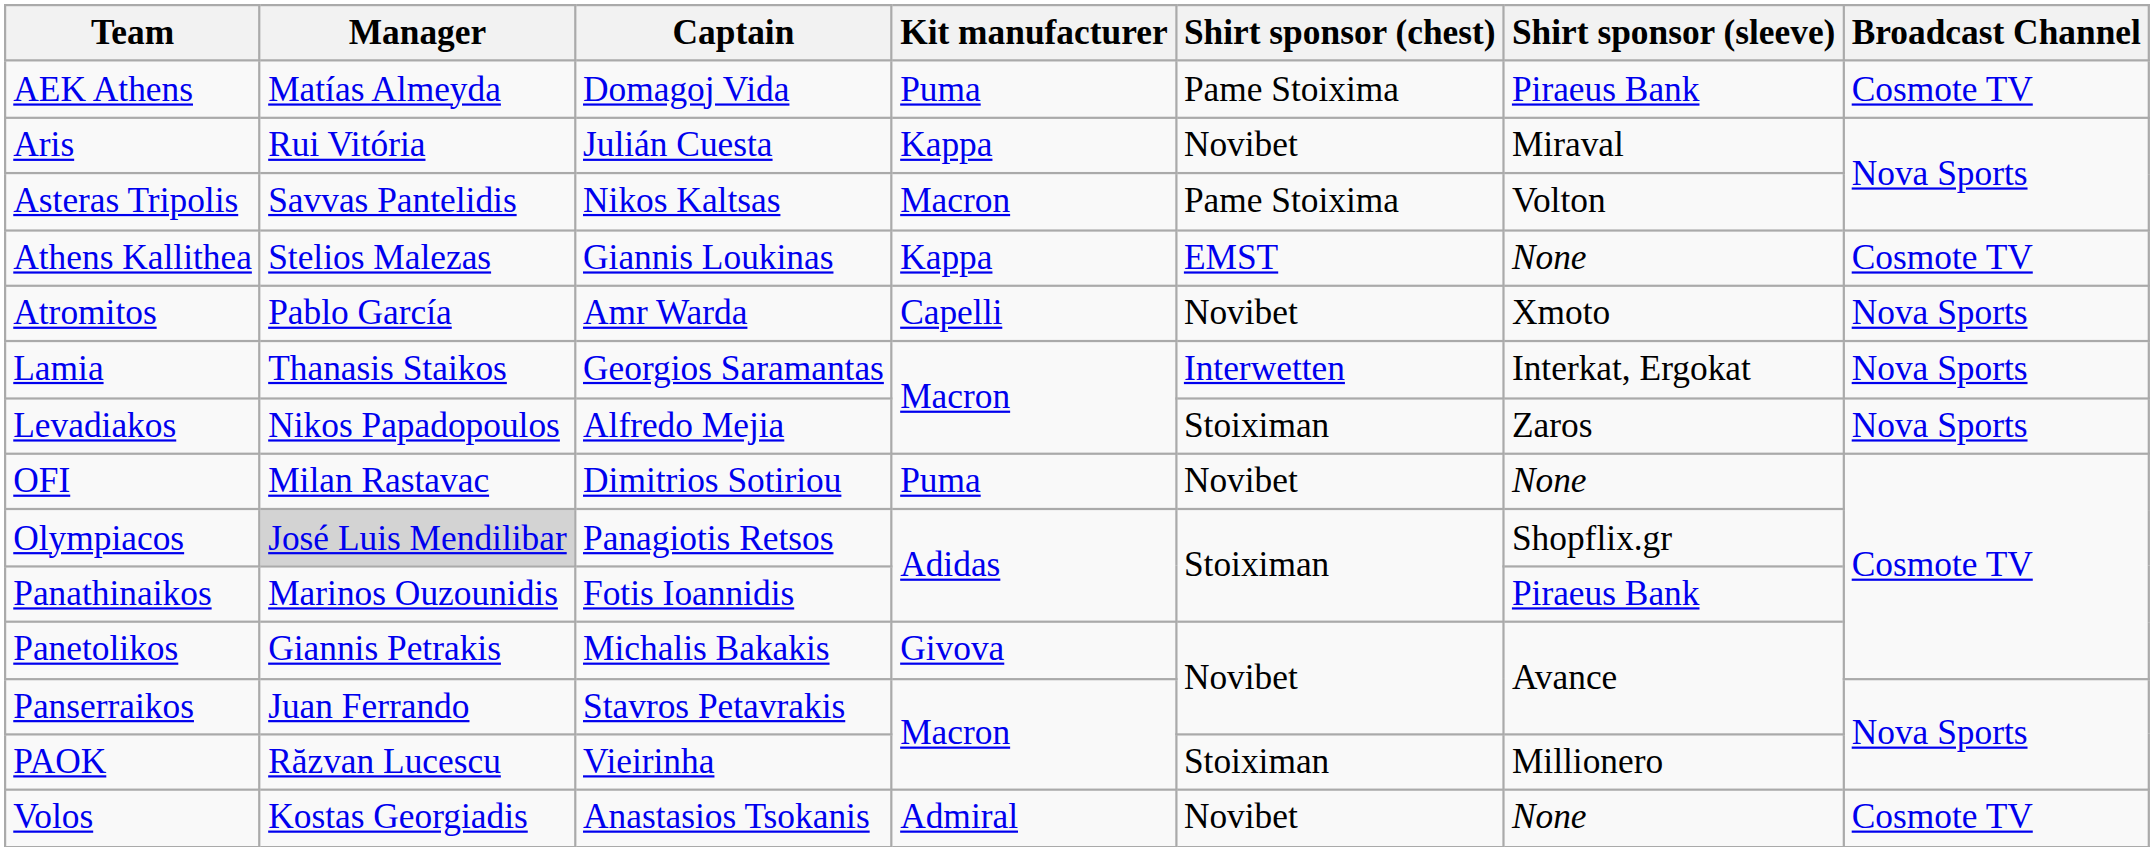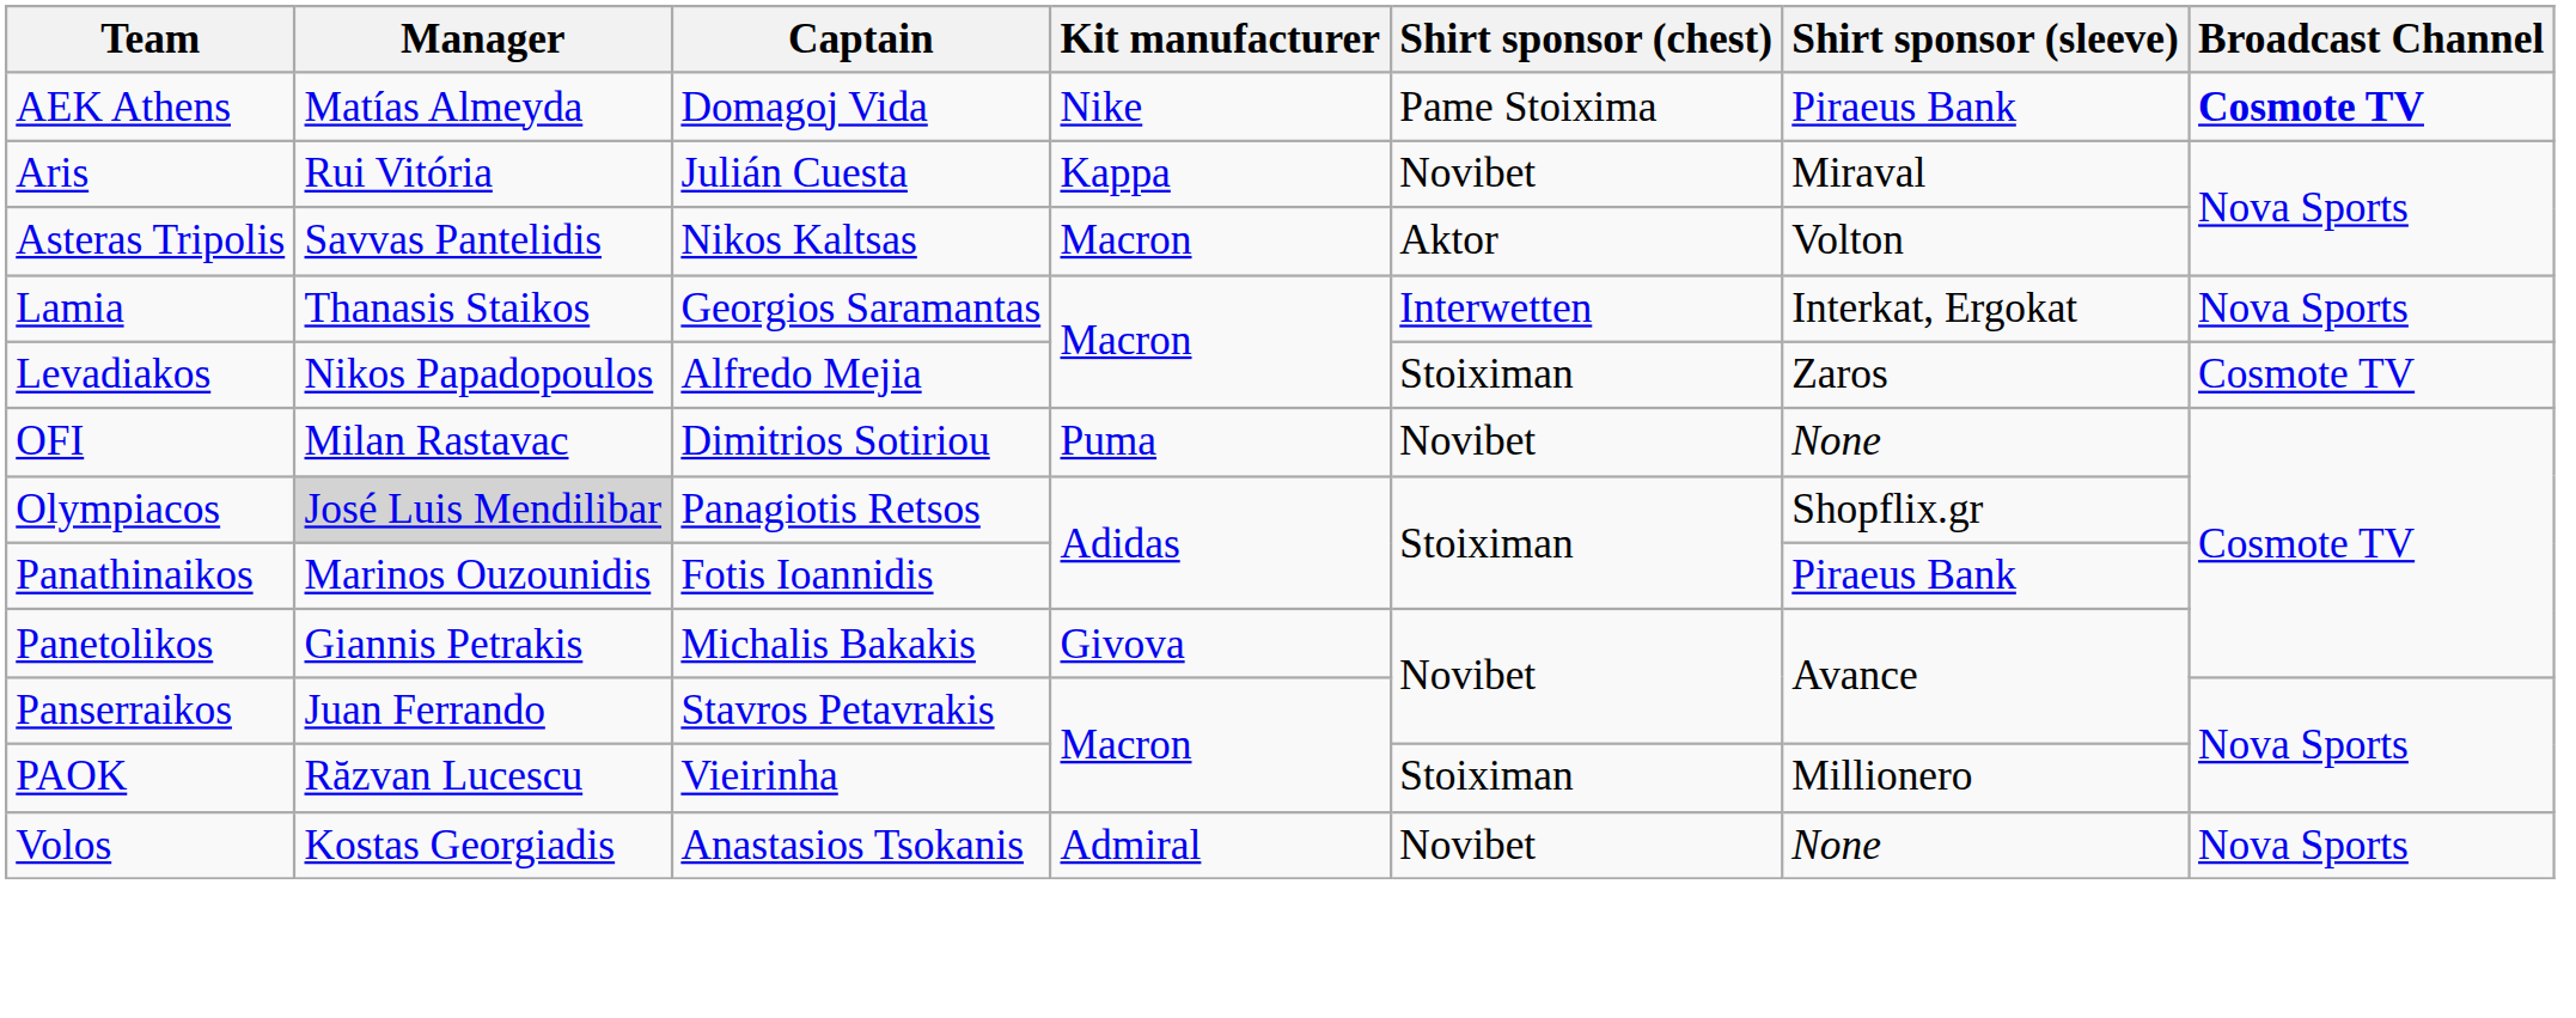AEK Athens | Kit manufacturer: Puma -> Nike
AEK Athens | Broadcast Channel: normal -> bold
Asteras Tripolis | Shirt sponsor (chest): Pame Stoixima -> Aktor
- row: Athens Kallithea | Stelios Malezas | Giannis Loukinas | Kappa | EMST | None | Cosmote TV
- row: Atromitos | Pablo García | Amr Warda | Capelli | Novibet | Xmoto | Nova Sports
Levadiakos | Broadcast Channel: Nova Sports -> Cosmote TV
Volos | Broadcast Channel: Cosmote TV -> Nova Sports
